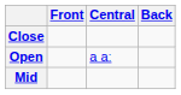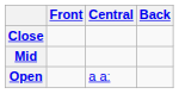rows swapped: Mid <-> Open
